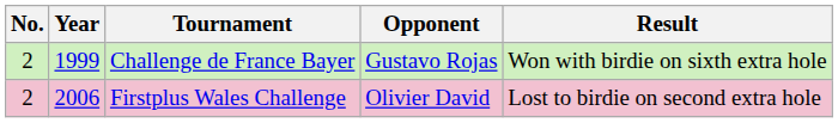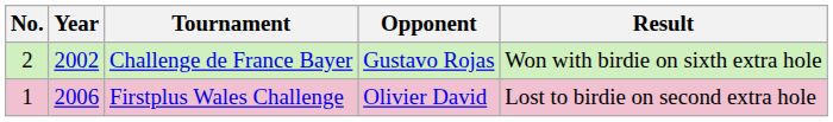Challenge de France Bayer | Year: 1999 -> 2002
Firstplus Wales Challenge | No.: 2 -> 1
